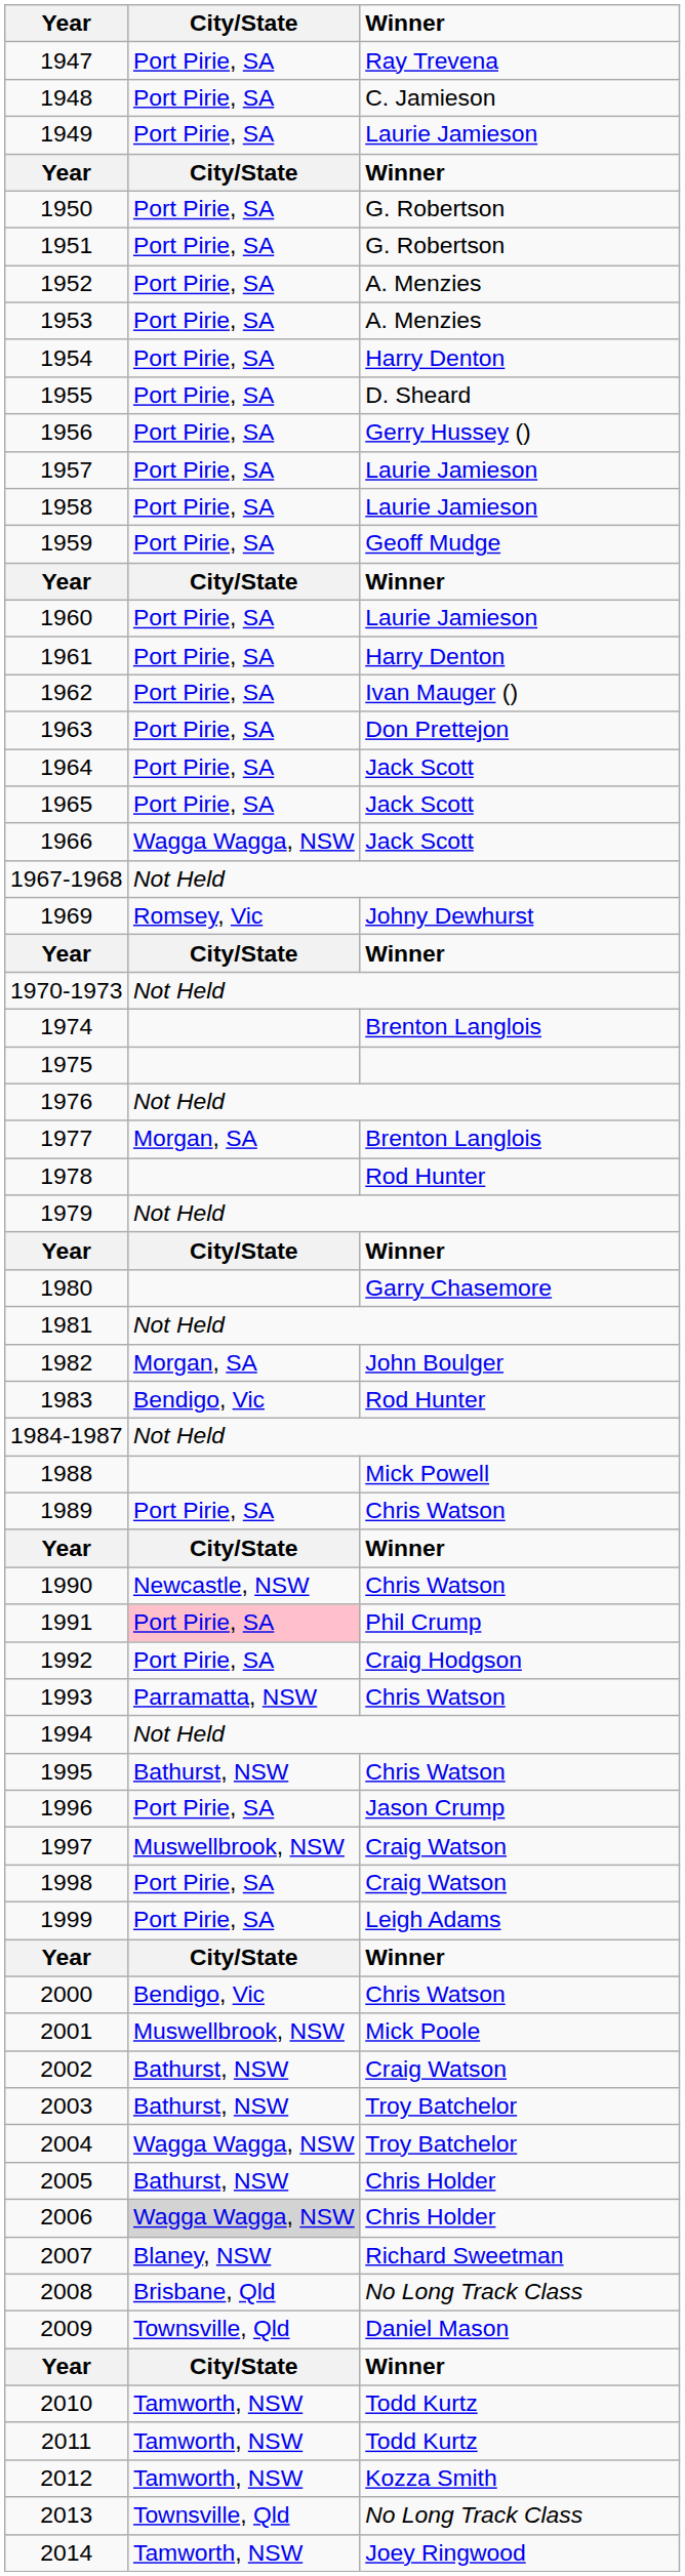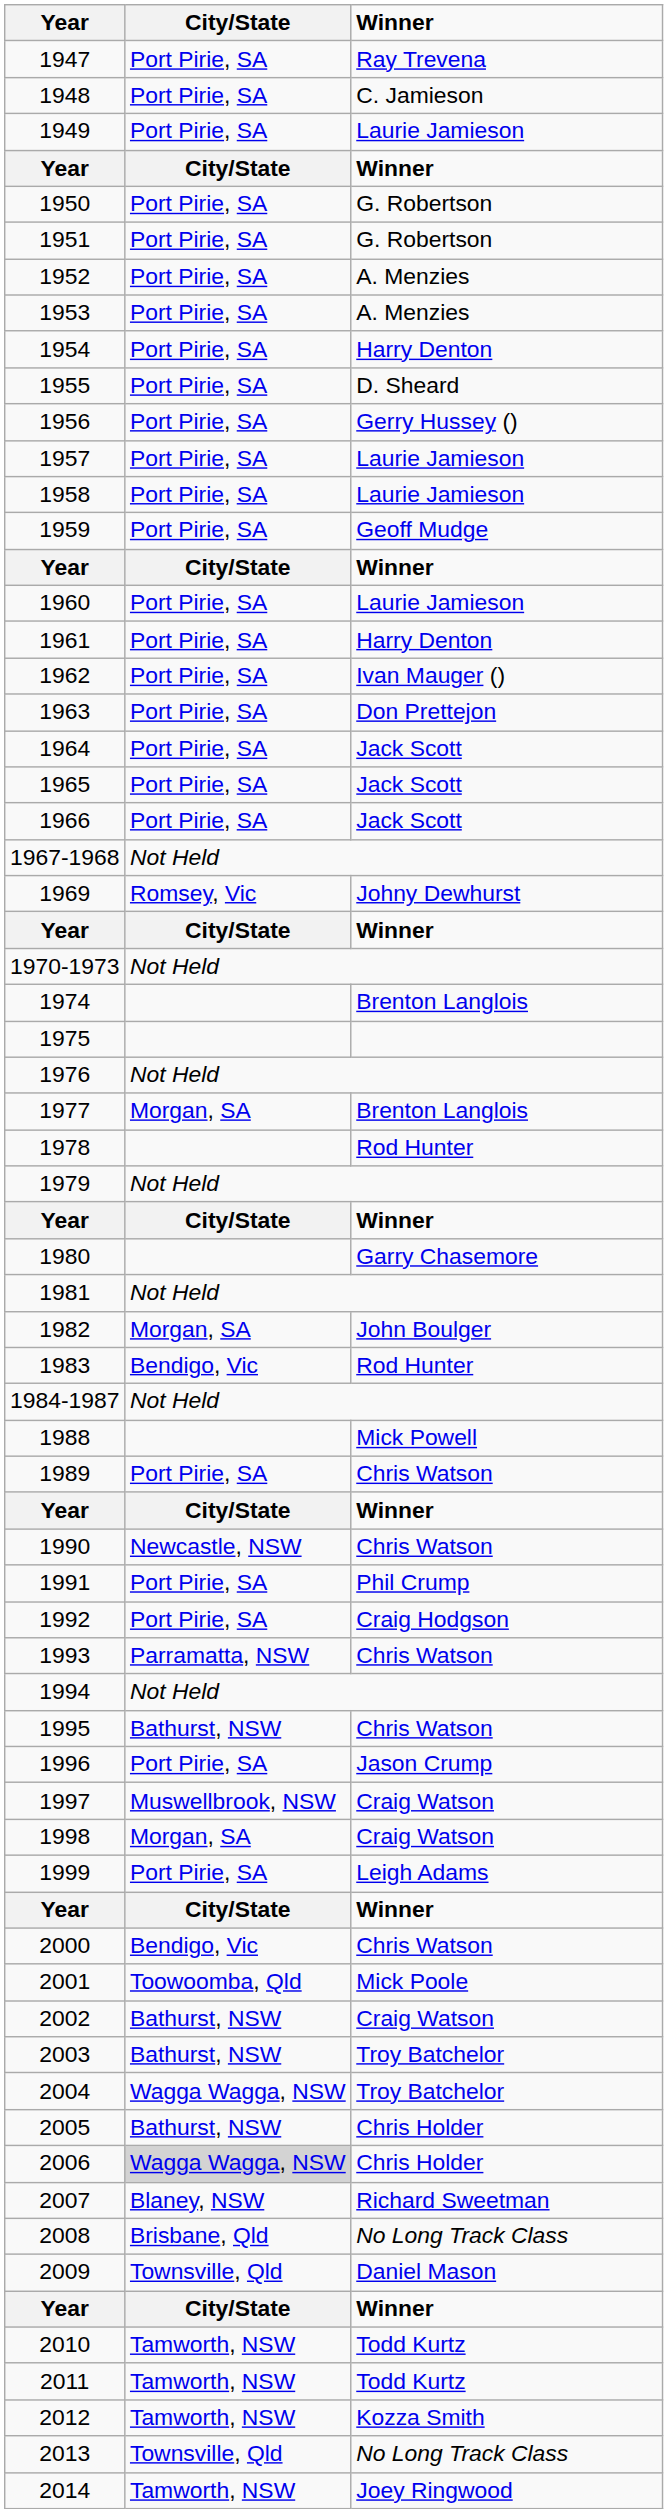1966 | City/State: Wagga Wagga, NSW -> Port Pirie, SA
1991 | City/State: pink background -> no background
1998 | City/State: Port Pirie, SA -> Morgan, SA
2001 | City/State: Muswellbrook, NSW -> Toowoomba, Qld
